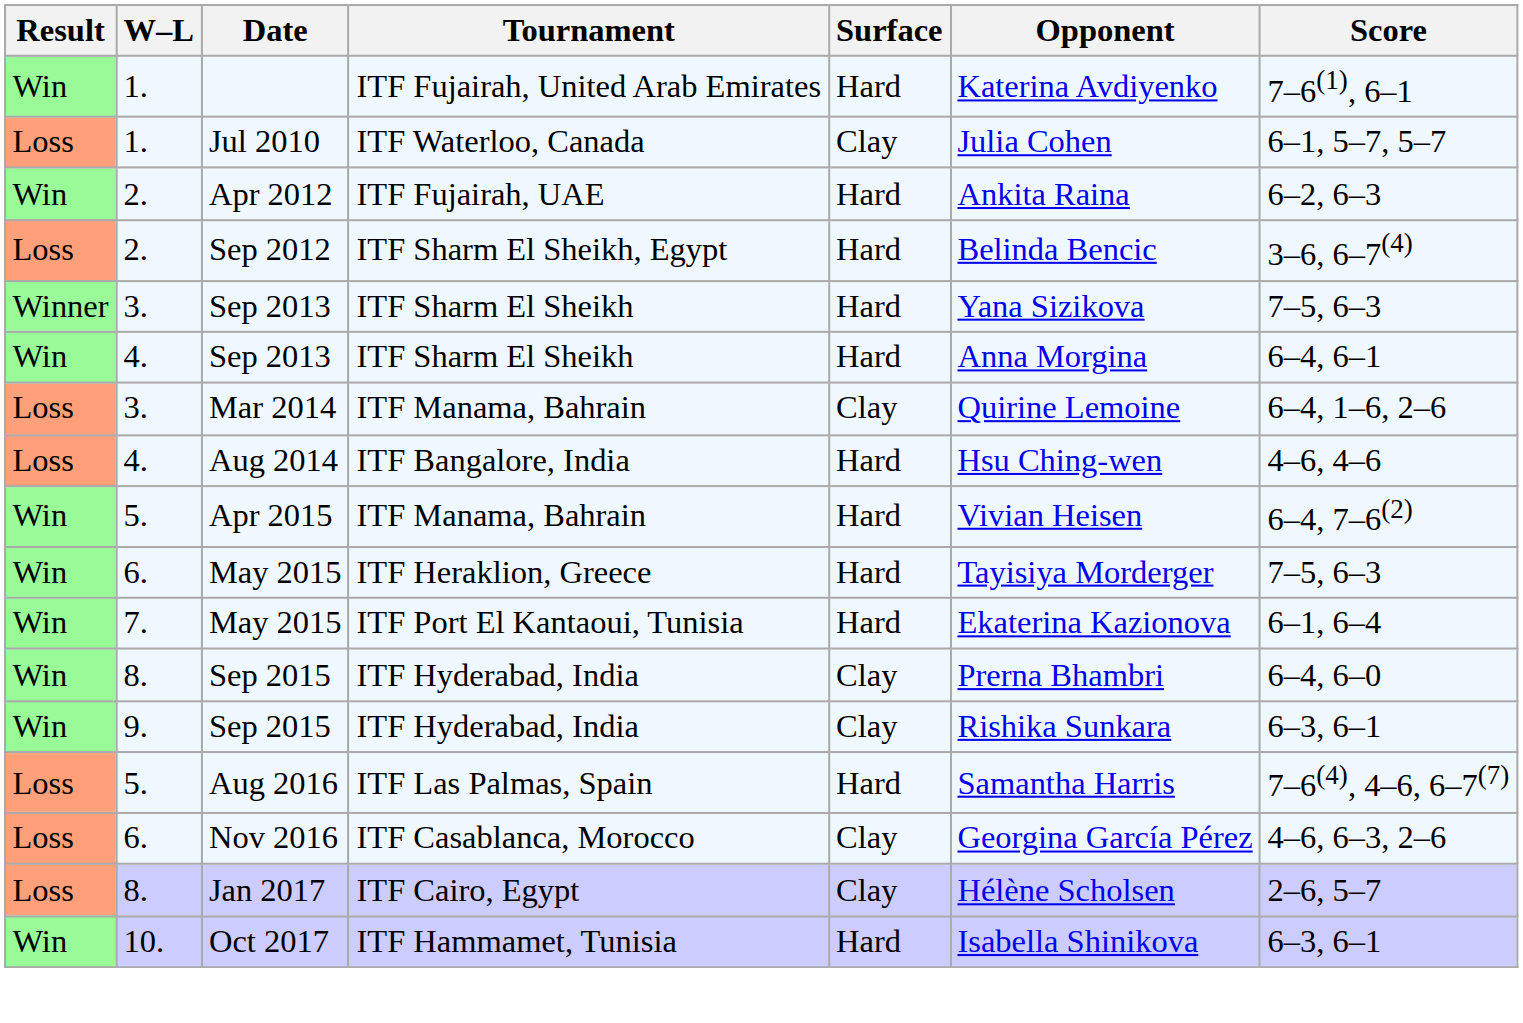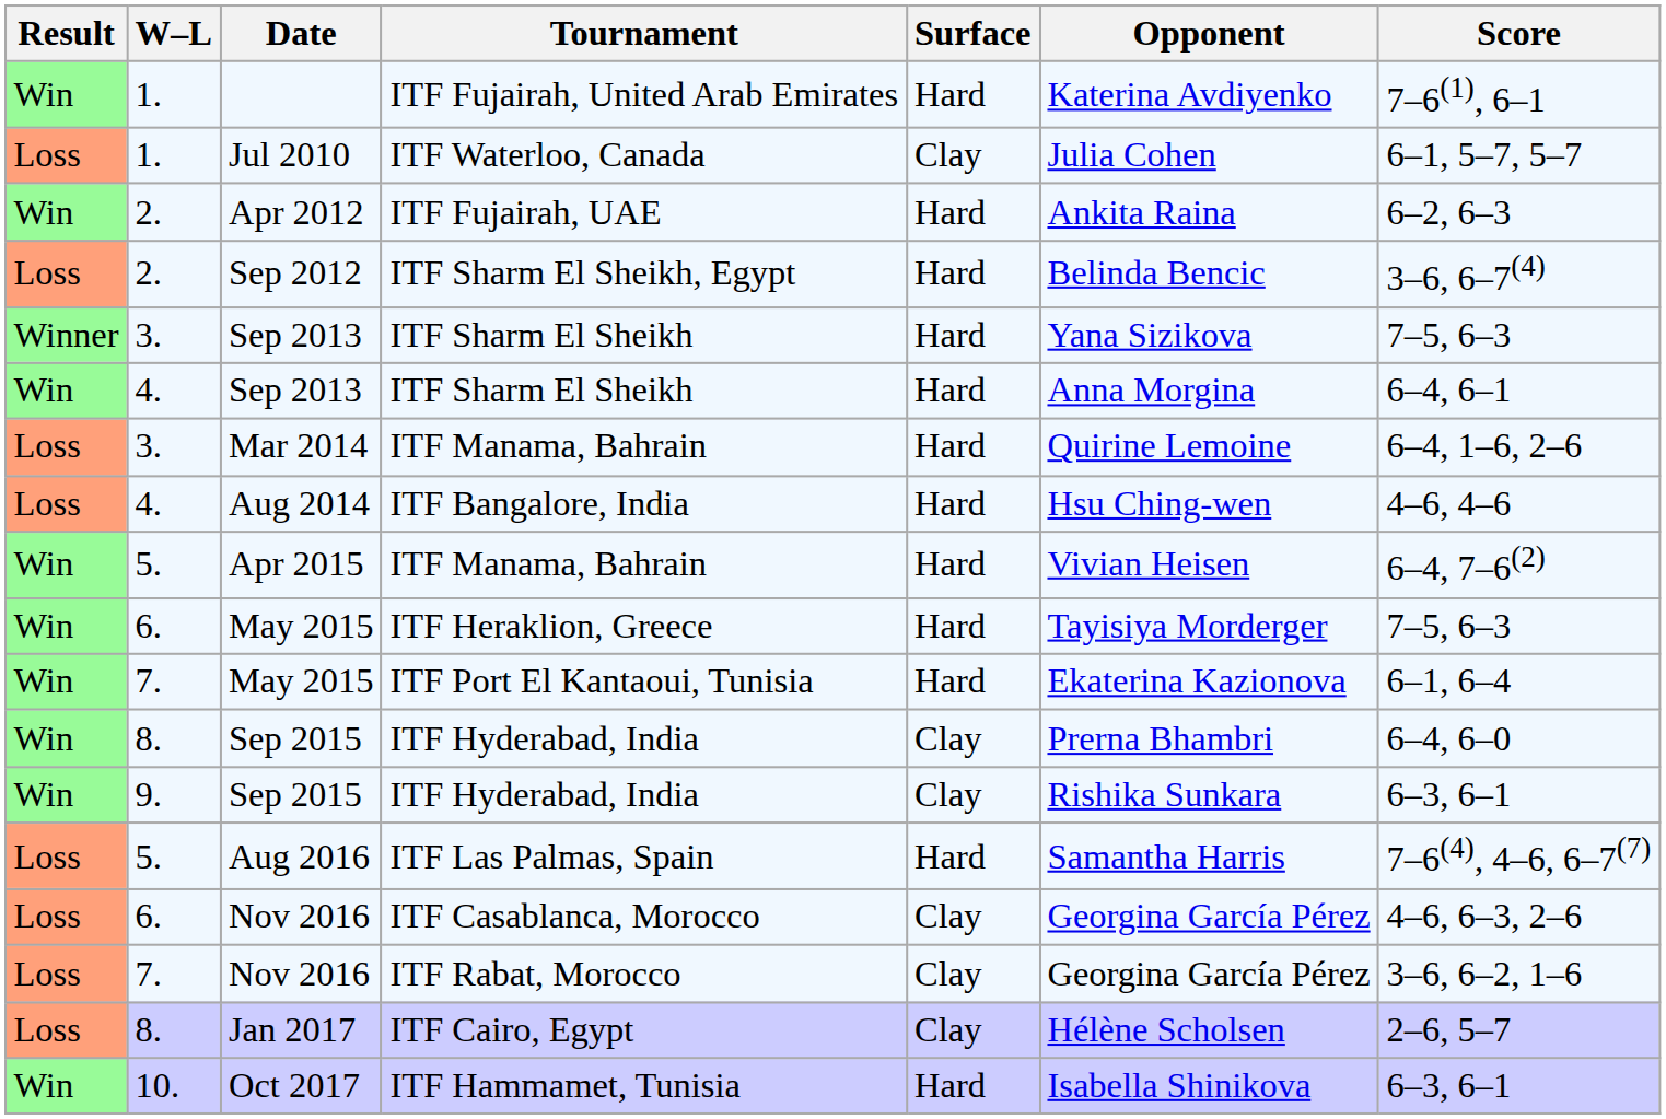3. / ITF Manama, Bahrain | Surface: Clay -> Hard
+ row: Loss | 7. | Nov 2016 | ITF Rabat, Morocco | Clay | Georgina García Pérez | 3–6, 6–2, 1–6
